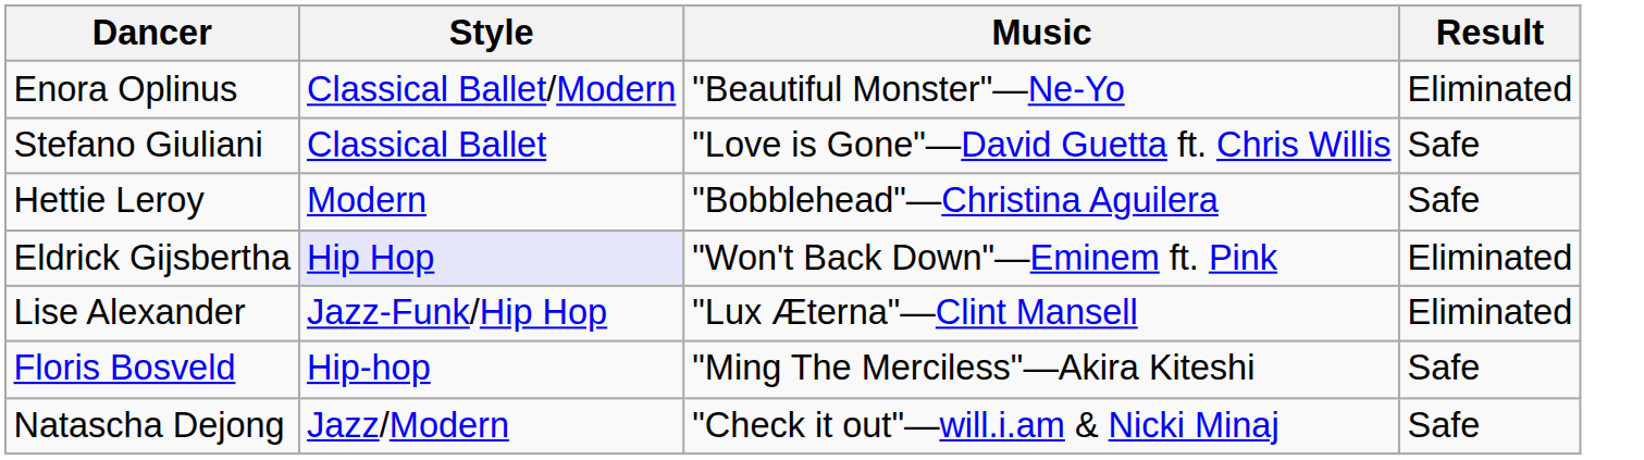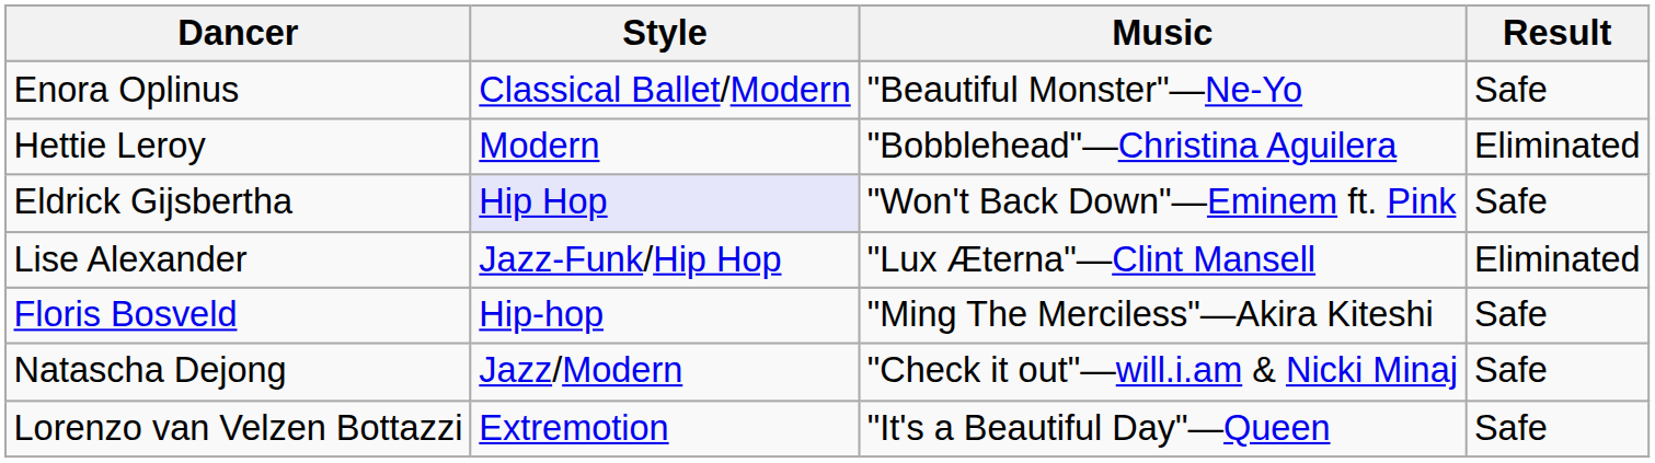Enora Oplinus | Result: Eliminated -> Safe
- row: Stefano Giuliani | Classical Ballet | "Love is Gone"—David Guetta ft. Chris Willis | Safe
Hettie Leroy | Result: Safe -> Eliminated
Eldrick Gijsbertha | Result: Eliminated -> Safe
+ row: Lorenzo van Velzen Bottazzi | Extremotion | "It's a Beautiful Day"—Queen | Safe
